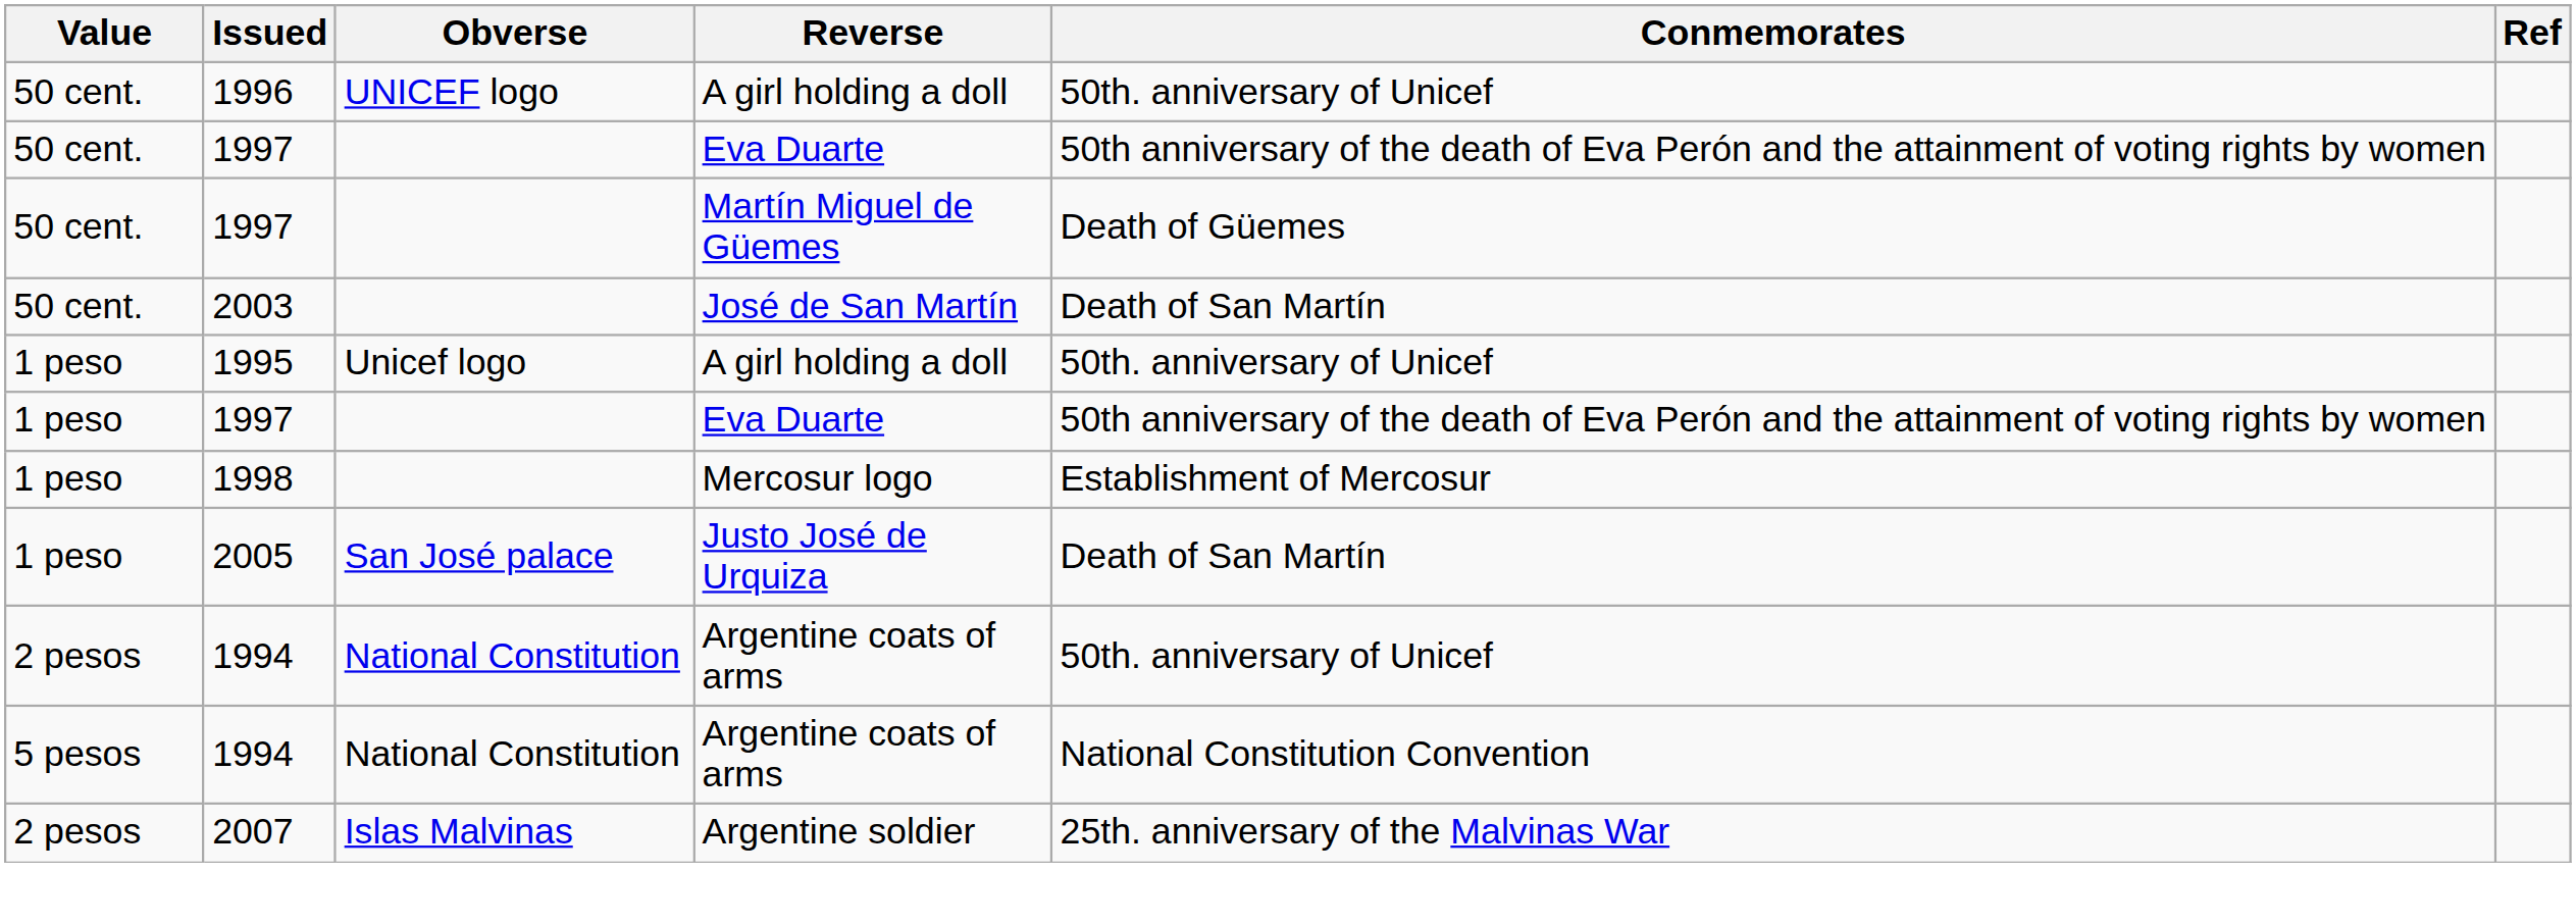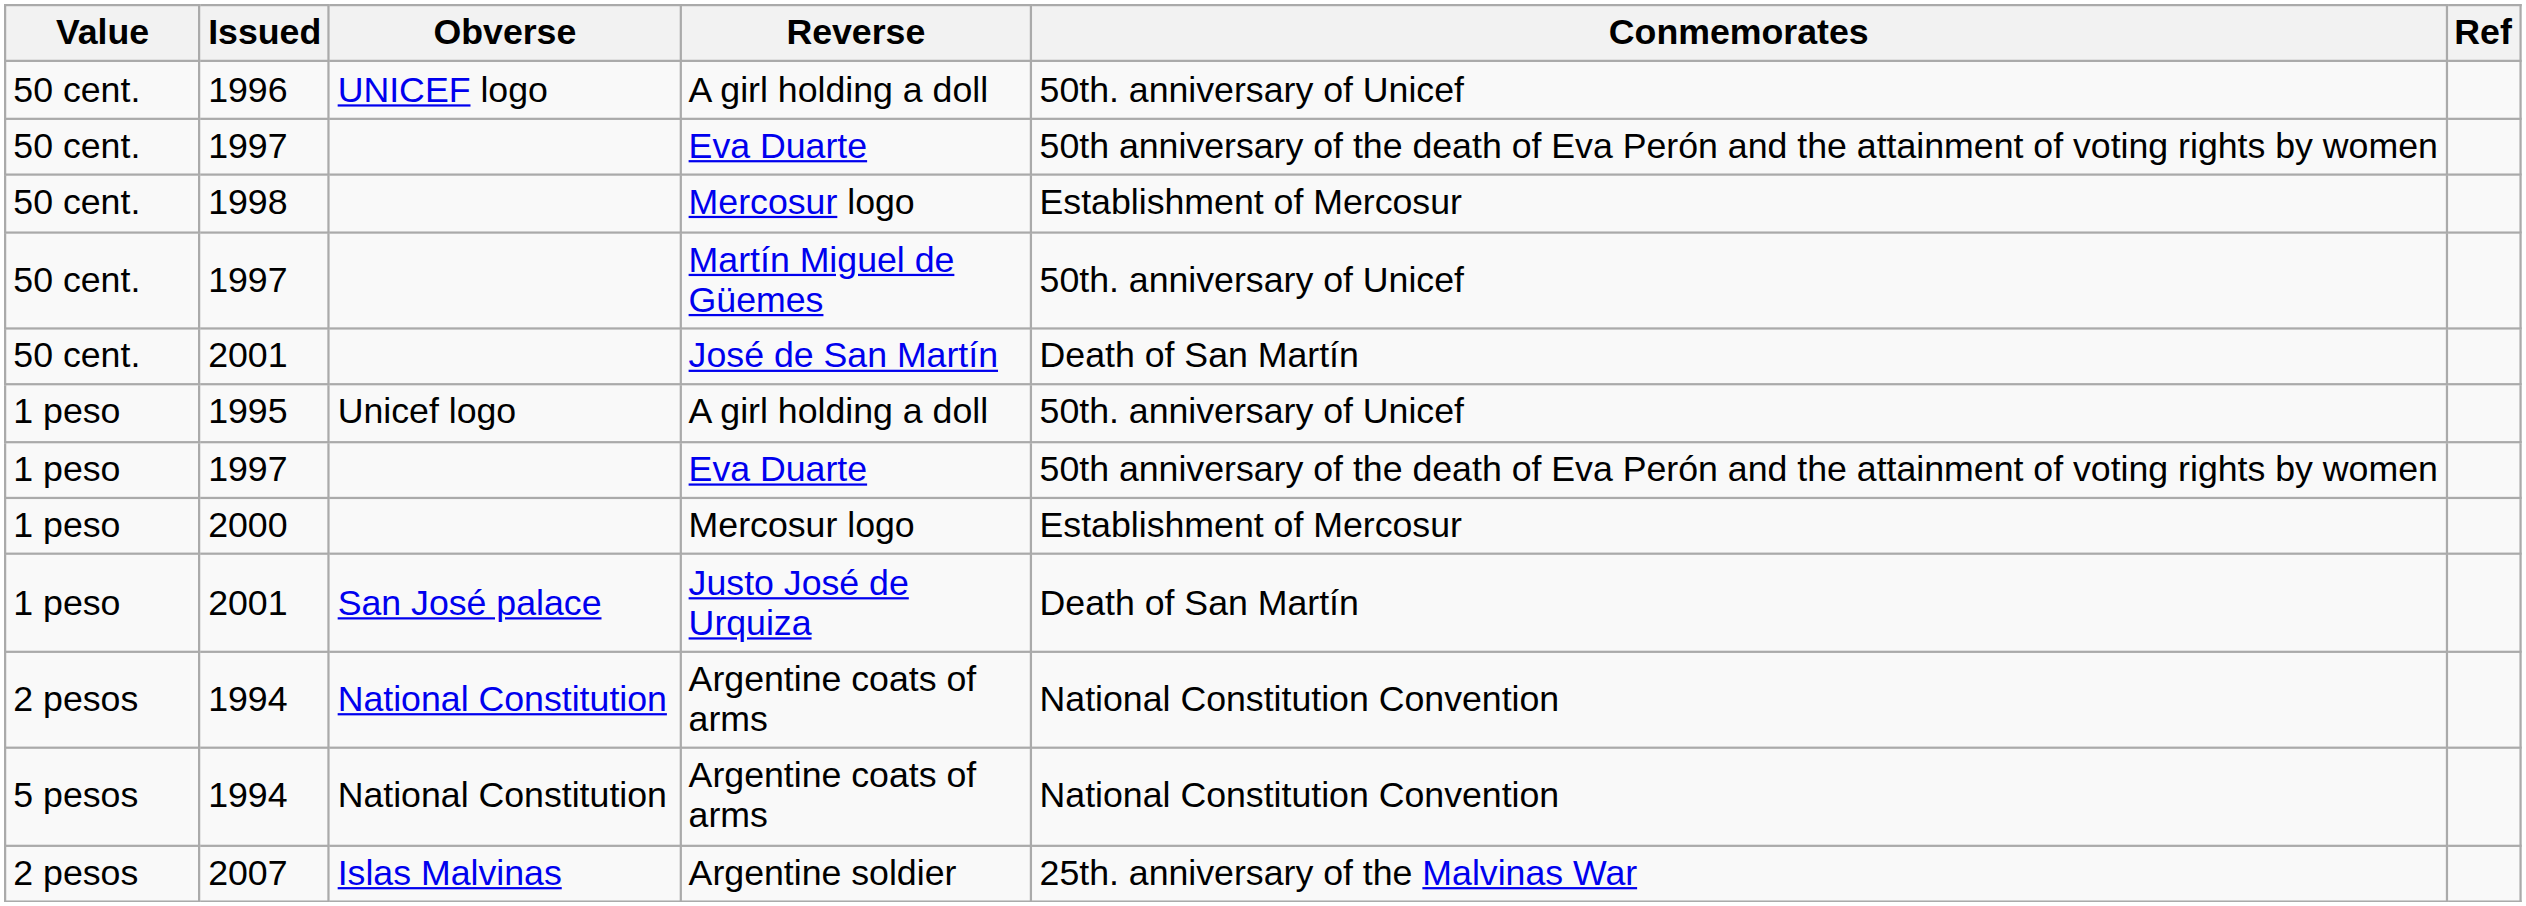+ row: 50 cent. | 1998 | Mercosur logo | Establishment of Mercosur
Martín Miguel de Güemes | Conmemorates: Death of Güemes -> 50th. anniversary of Unicef
José de San Martín | Issued: 2003 -> 2001
1 peso / Mercosur logo | Issued: 1998 -> 2000
Justo José de Urquiza | Issued: 2005 -> 2001
2 pesos / Argentine coats of arms | Conmemorates: 50th. anniversary of Unicef -> National Constitution Convention
